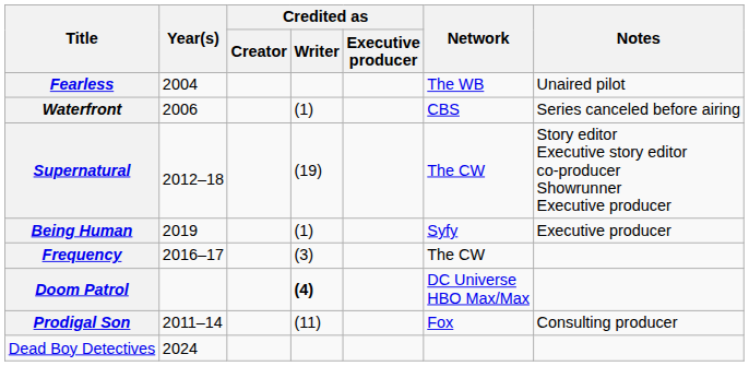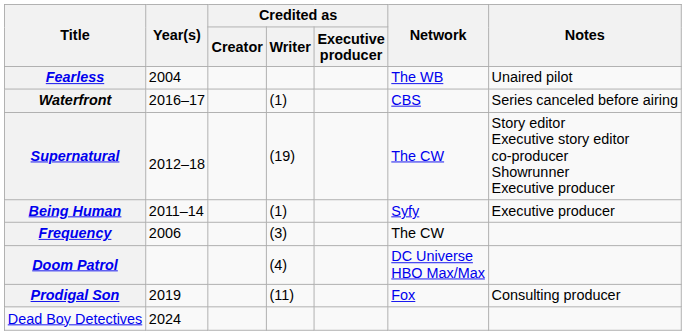Waterfront | Year(s): 2006 -> 2016–17
Being Human | Year(s): 2019 -> 2011–14
Frequency | Year(s): 2016–17 -> 2006
Doom Patrol | Credited as / Writer: bold -> normal
Prodigal Son | Year(s): 2011–14 -> 2019
